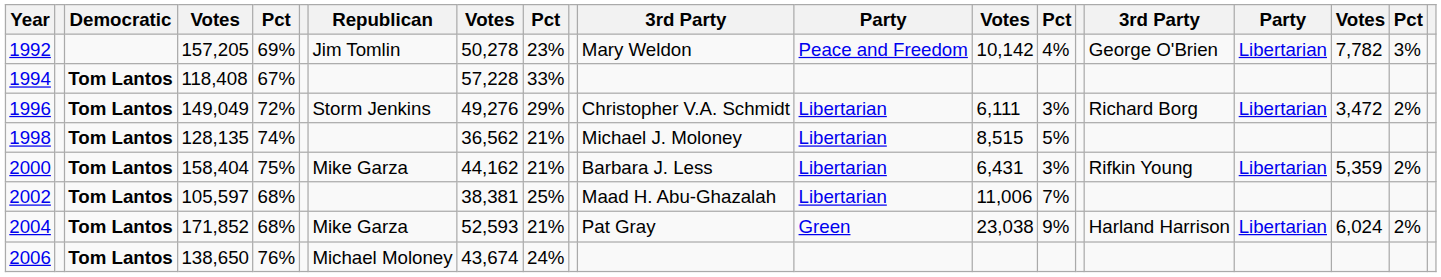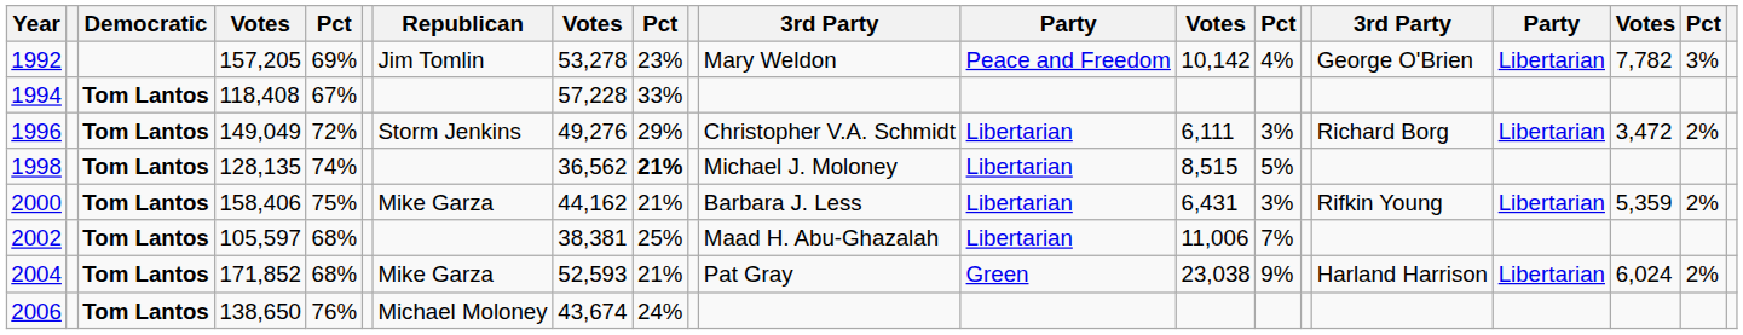1992 | column 8: 50,278 -> 53,278
1998 | column 9: normal -> bold
2000 | column 4: 158,404 -> 158,406
